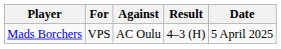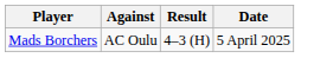- column: For | VPS
